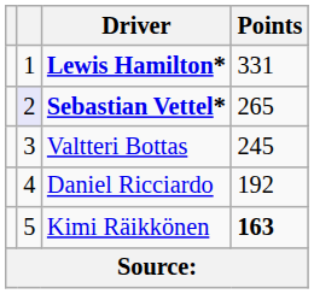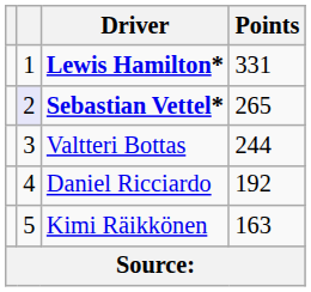Valtteri Bottas | Points: 245 -> 244
Kimi Räikkönen | Points: bold -> normal
